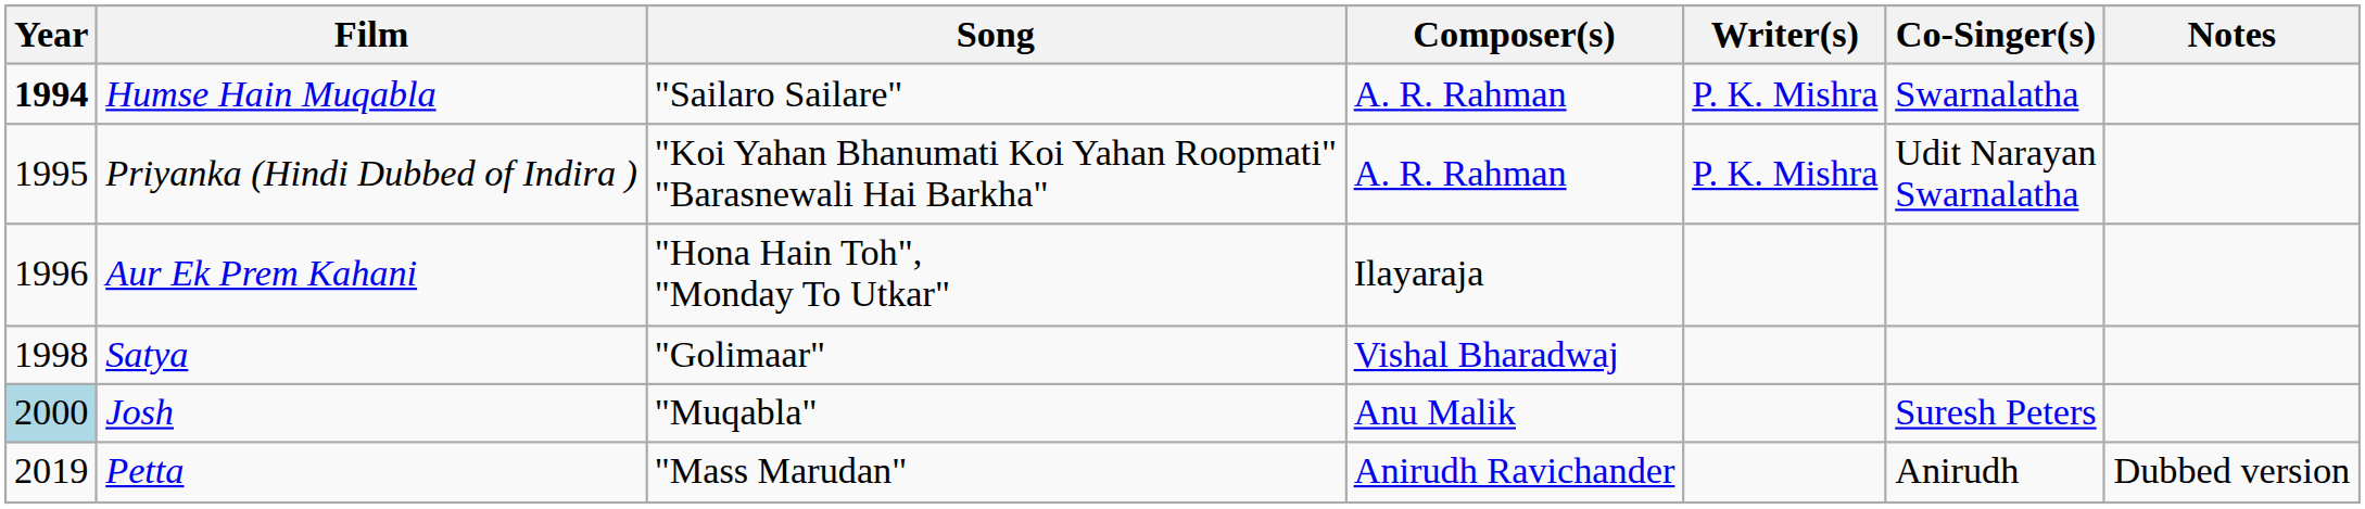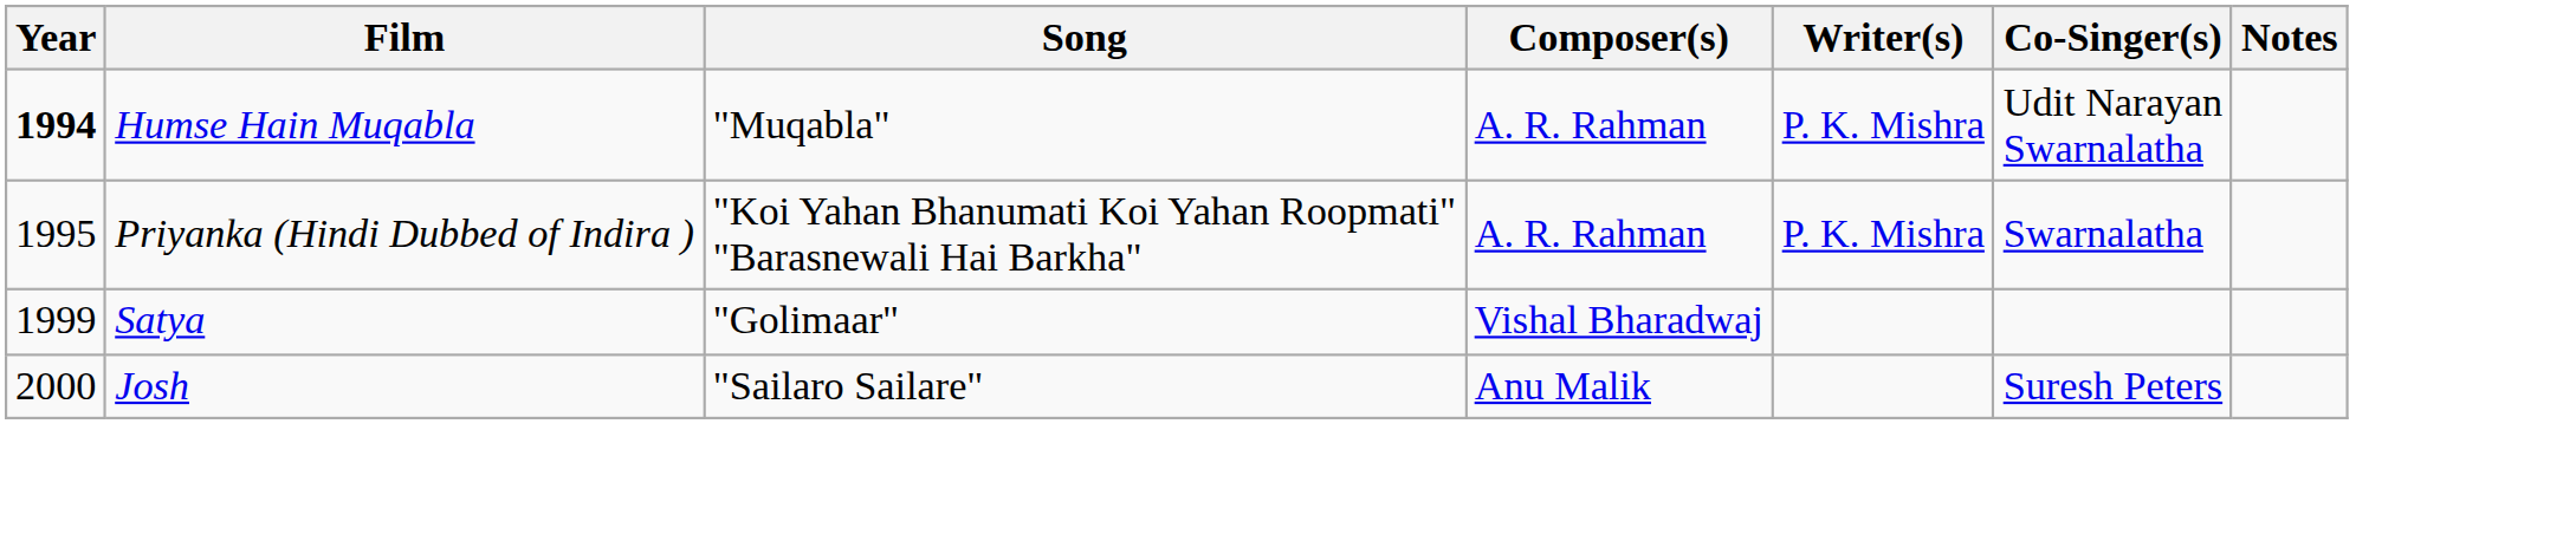Humse Hain Muqabla | Song: "Sailaro Sailare" -> "Muqabla"
Humse Hain Muqabla | Co-Singer(s): Swarnalatha -> Udit Narayan Swarnalatha
Priyanka (Hindi Dubbed of Indira ) | Co-Singer(s): Udit Narayan Swarnalatha -> Swarnalatha
- row: 1996 | Aur Ek Prem Kahani | "Hona Hain Toh", "Monday To Utkar" | Ilayaraja
Satya | Year: 1998 -> 1999
Josh | Year: lightblue background -> no background
Josh | Song: "Muqabla" -> "Sailaro Sailare"
- row: 2019 | Petta | "Mass Marudan" | Anirudh Ravichander | Anirudh | Dubbed version
